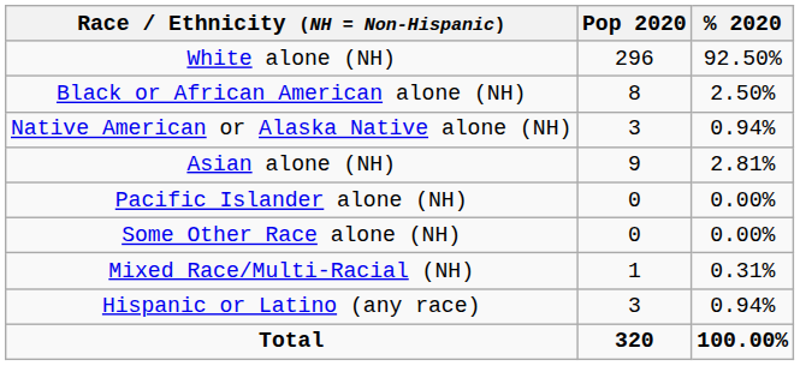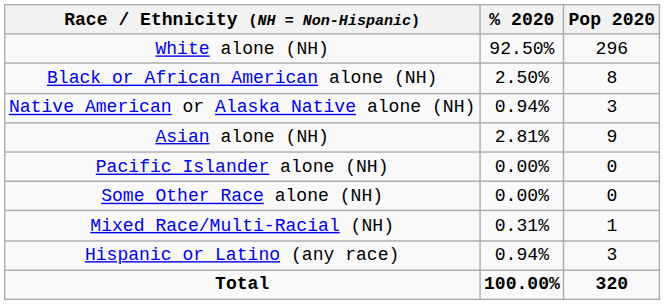columns swapped: Pop 2020 <-> % 2020
